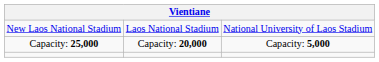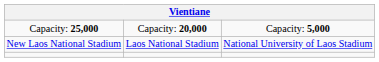rows swapped: New Laos National Stadium <-> Capacity: 25,000
